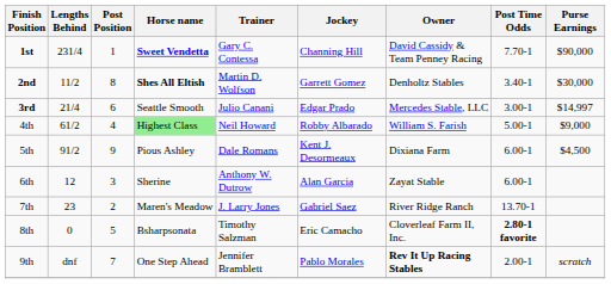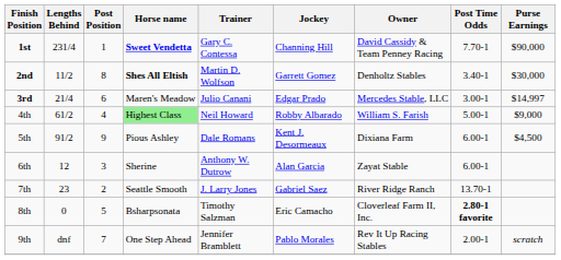3rd | Horse name: Seattle Smooth -> Maren's Meadow
7th | Horse name: Maren's Meadow -> Seattle Smooth
9th | Owner: bold -> normal
